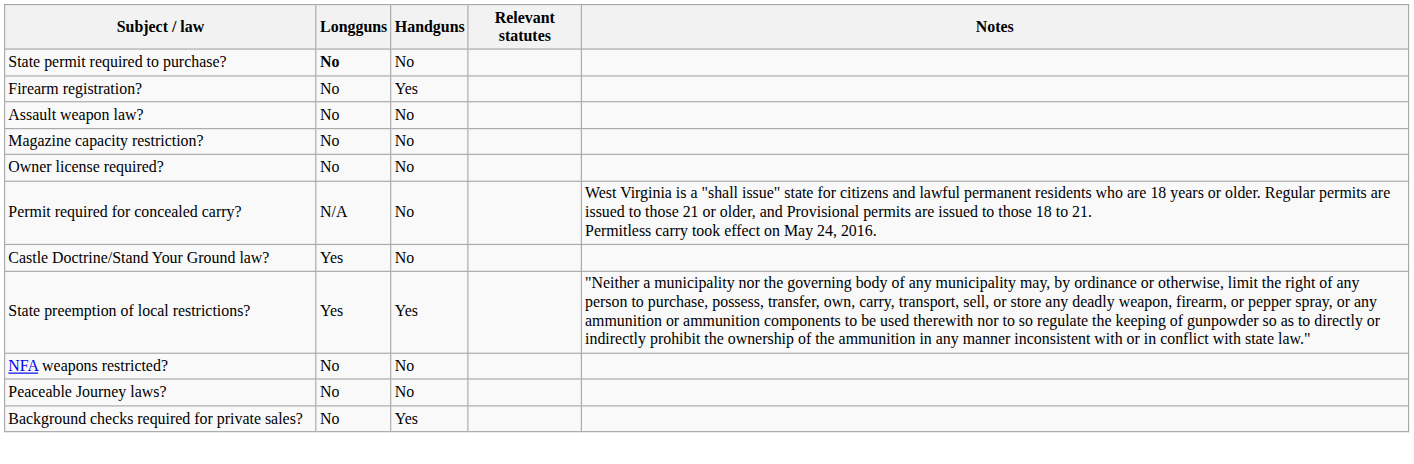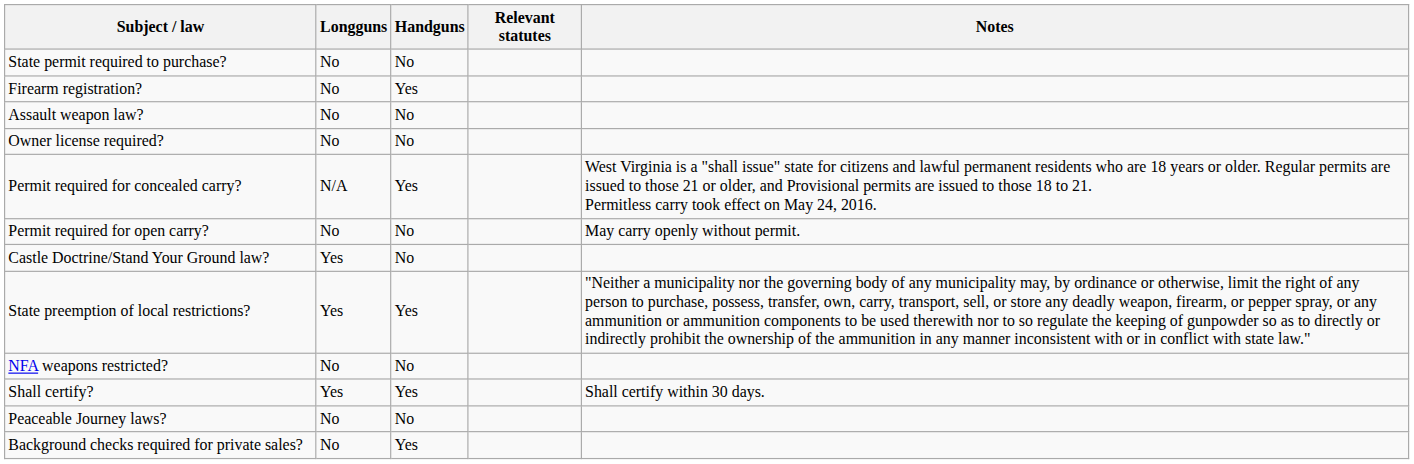State permit required to purchase? | Longguns: bold -> normal
- row: Magazine capacity restriction? | No | No
Permit required for concealed carry? | Handguns: No -> Yes
+ row: Permit required for open carry? | No | No | May carry openly without permit.
+ row: Shall certify? | Yes | Yes | Shall certify within 30 days.
